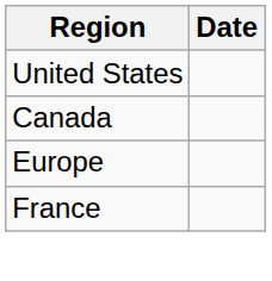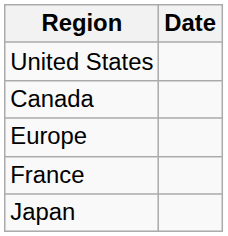+ row: Japan
